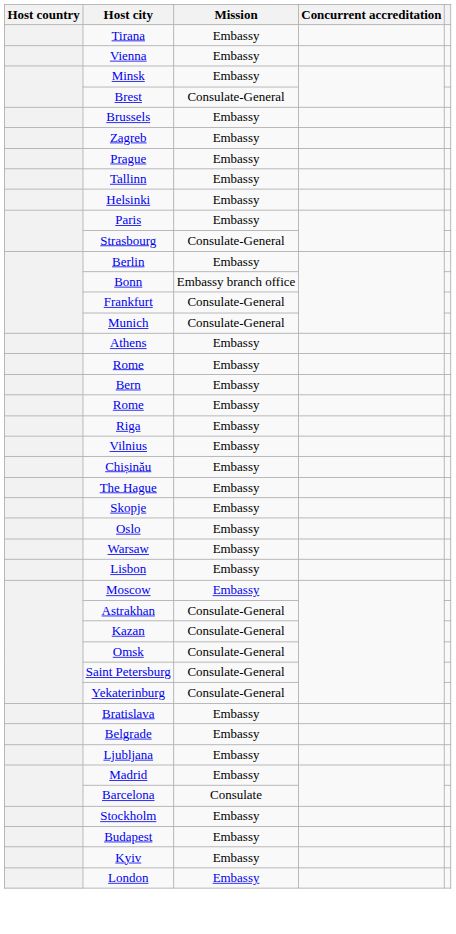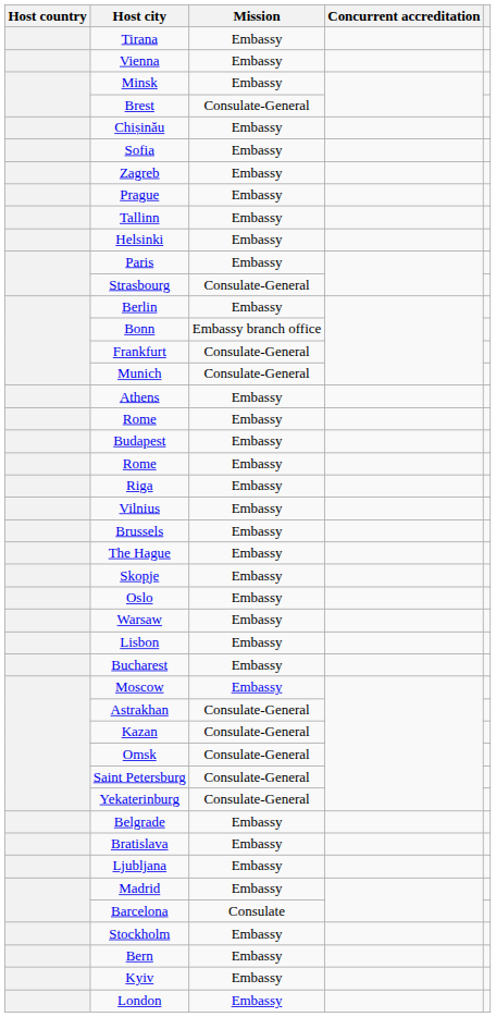rows swapped: Brussels <-> Chișinău
+ row: Sofia | Embassy
rows swapped: Budapest <-> Bern
+ row: Bucharest | Embassy
rows swapped: Belgrade <-> Bratislava
